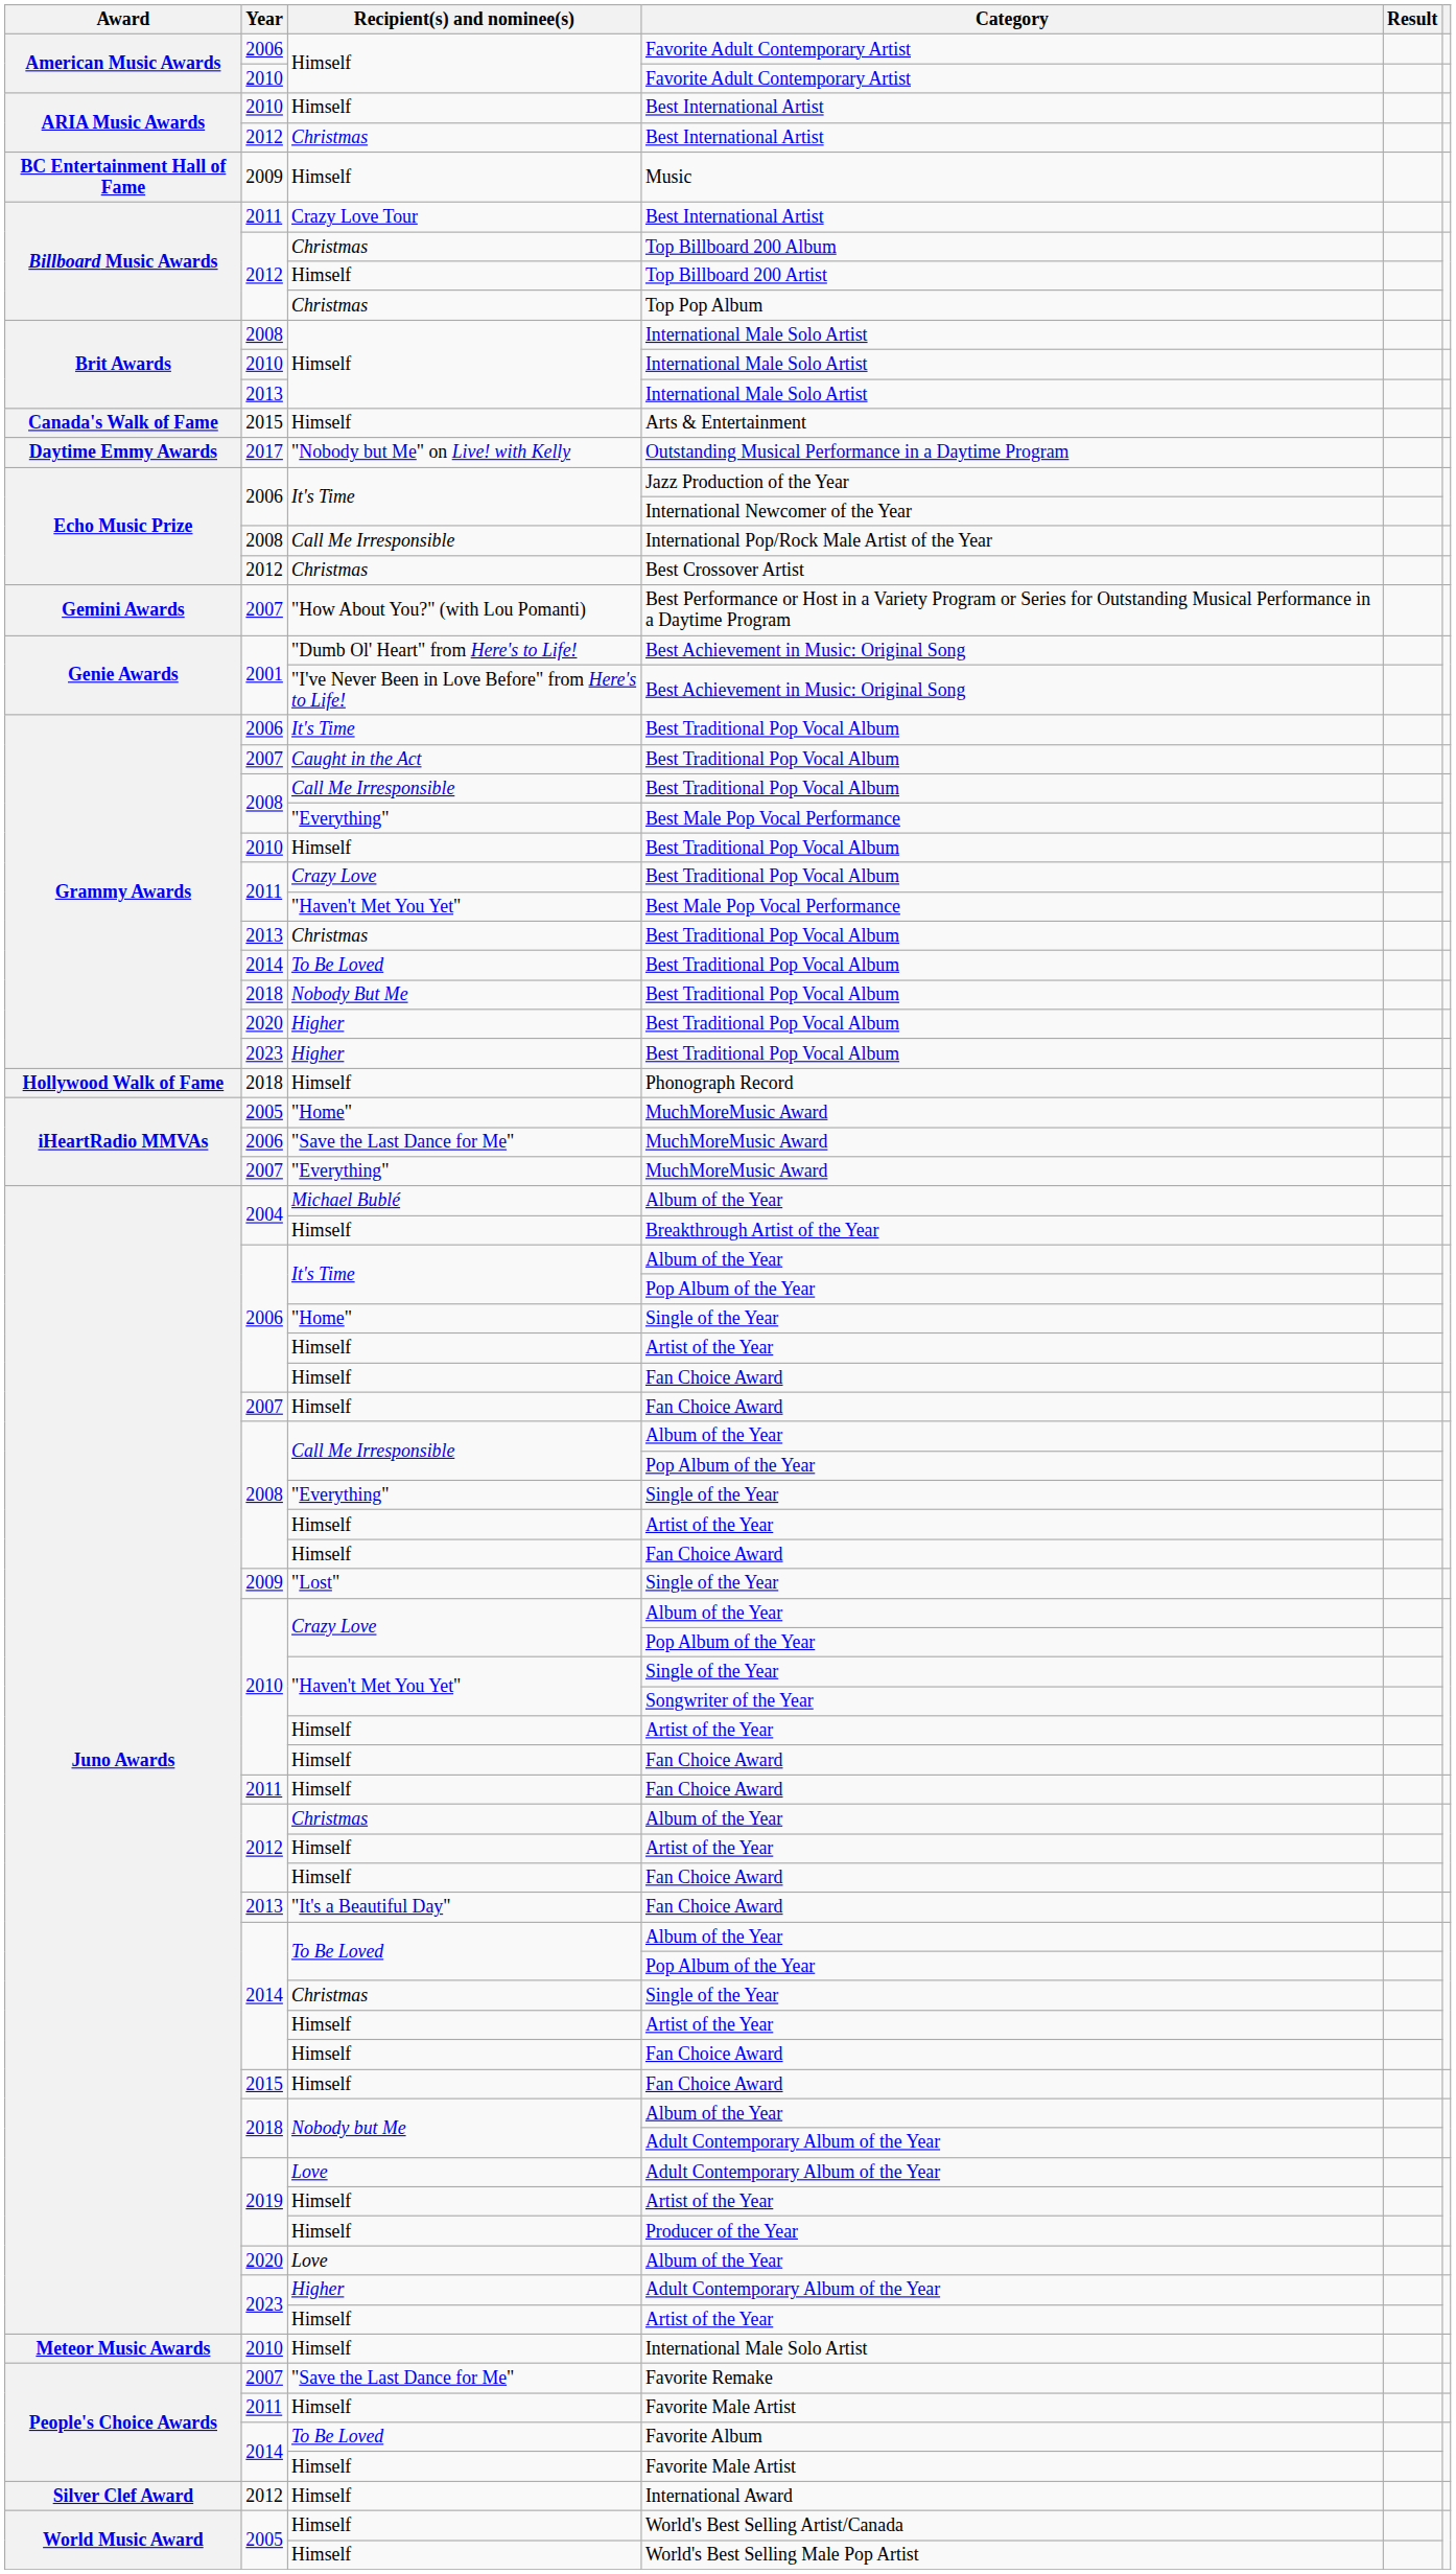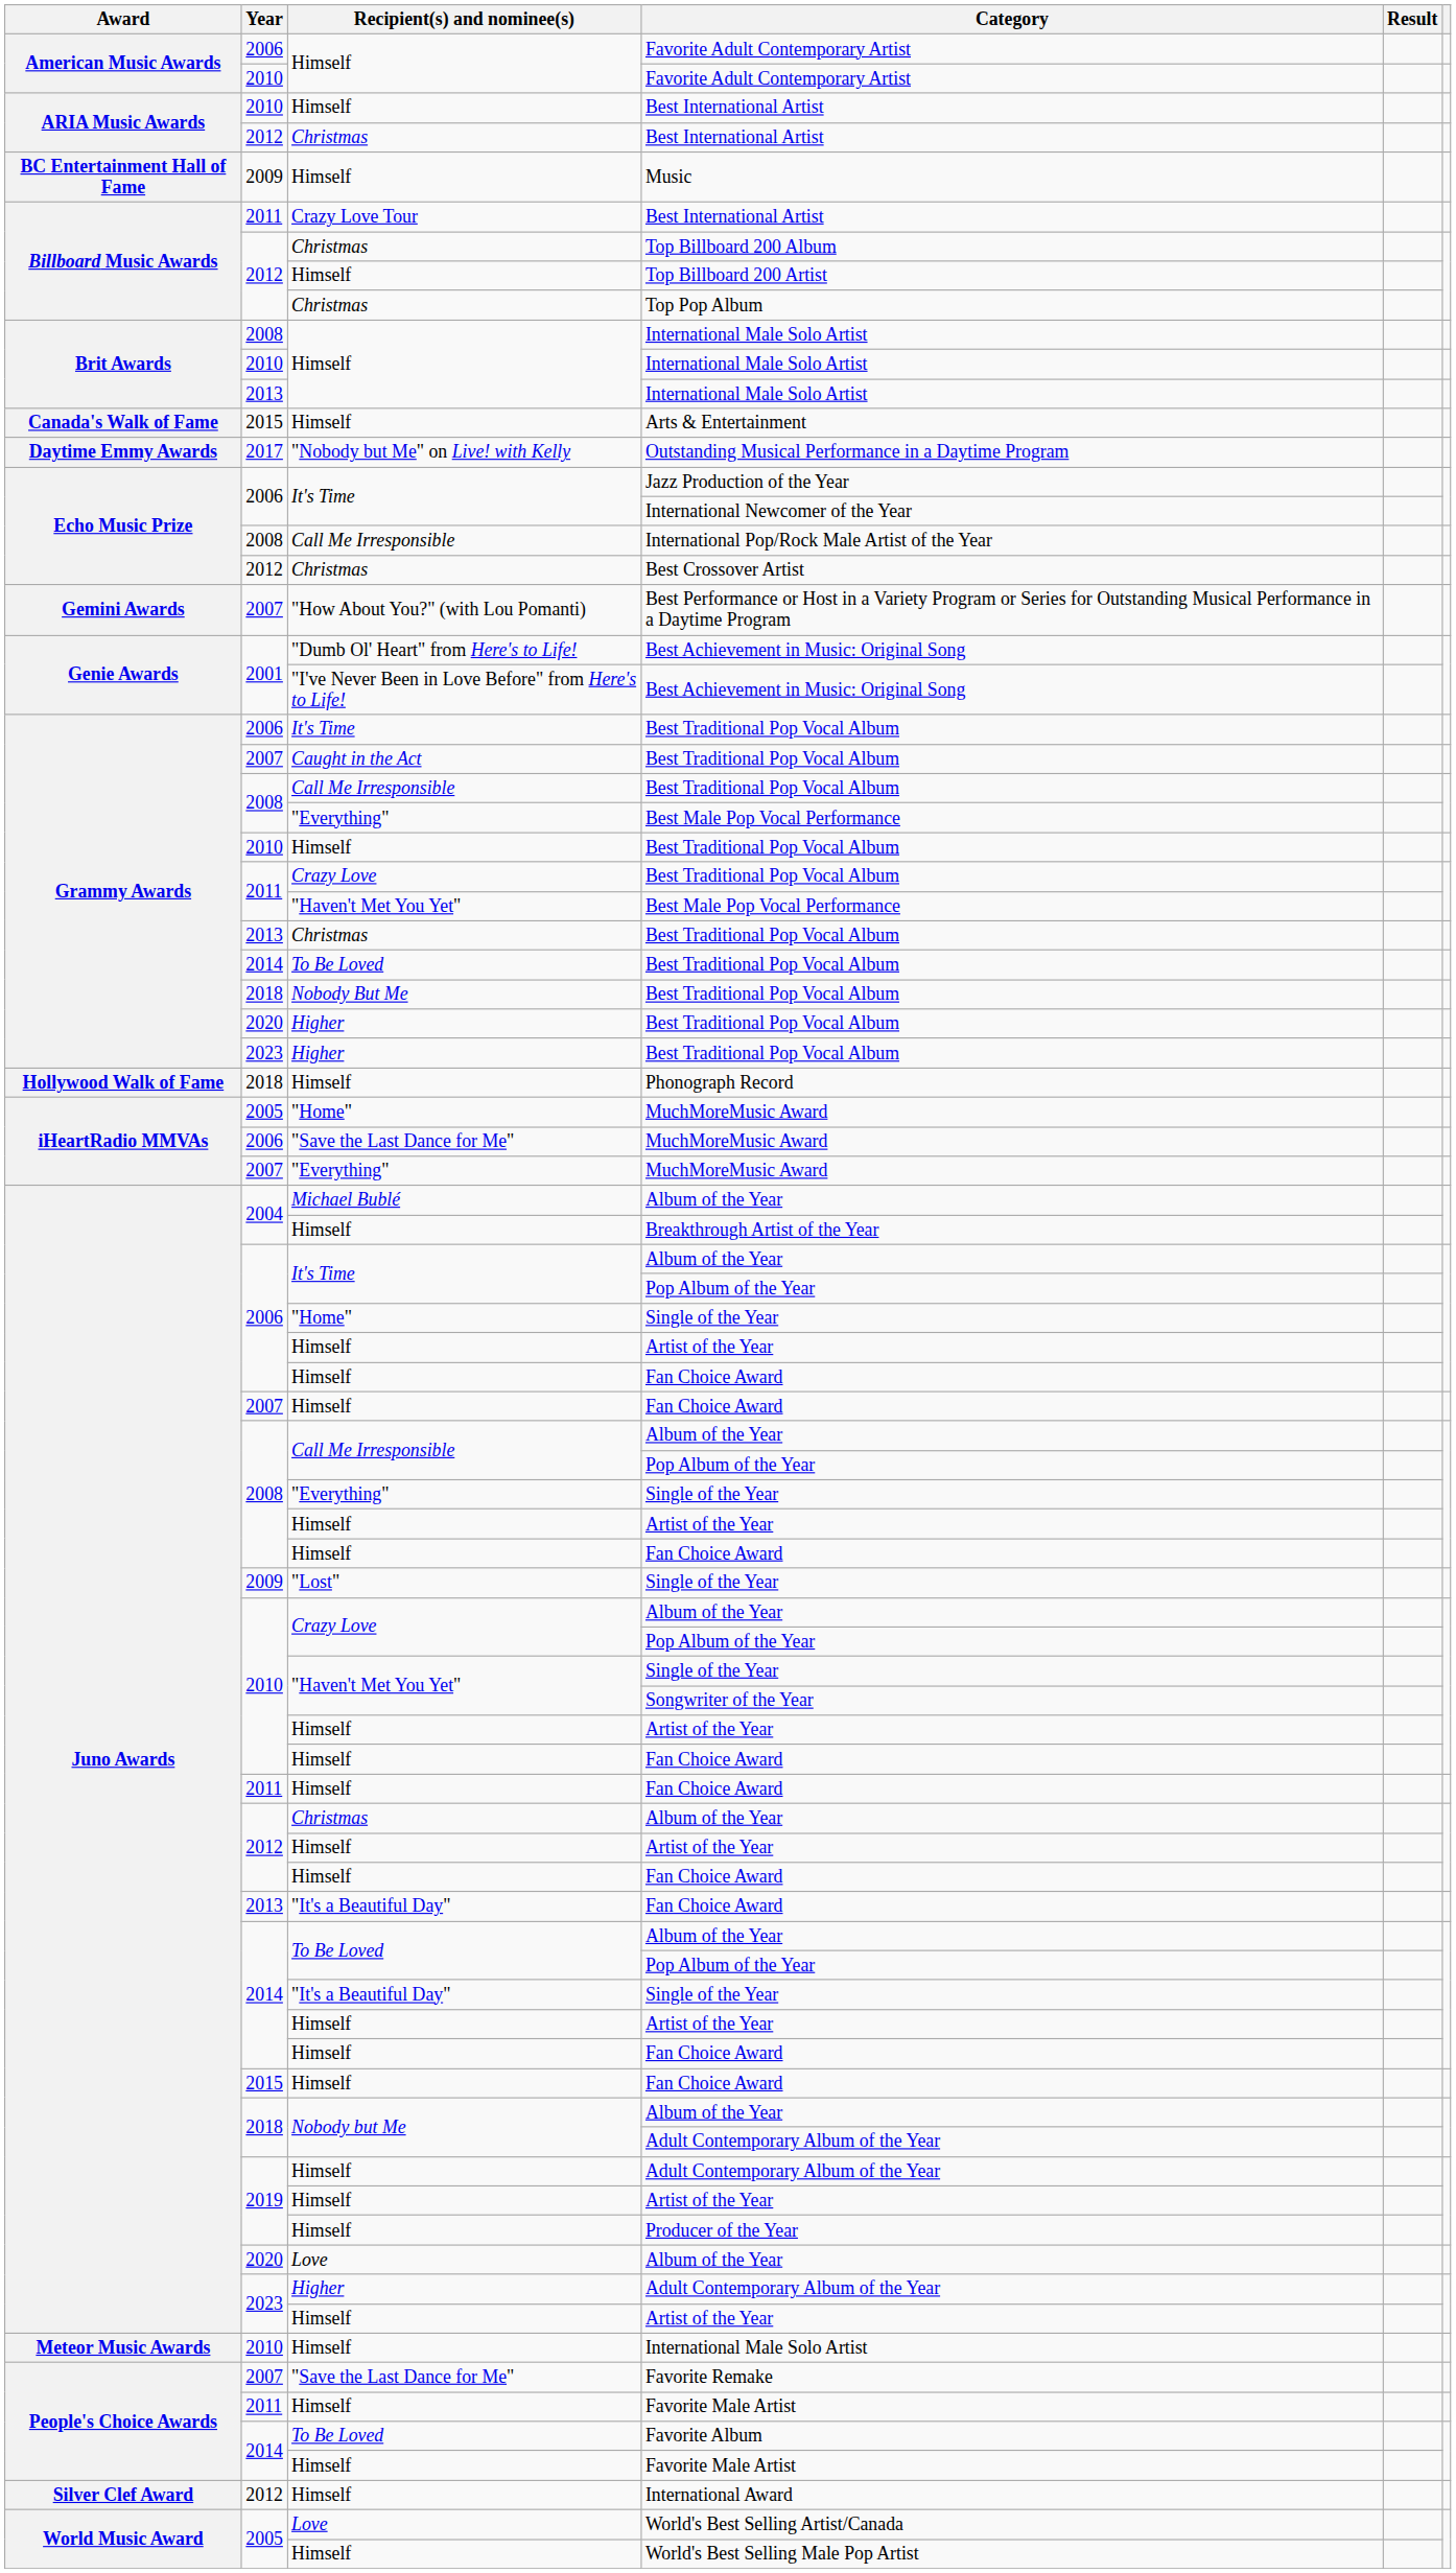2014 / Single of the Year | Recipient(s) and nominee(s): Christmas -> "It's a Beautiful Day"
2019 / Adult Contemporary Album of the Year | Recipient(s) and nominee(s): Love -> Himself
World's Best Selling Artist/Canada | Recipient(s) and nominee(s): Himself -> Love
